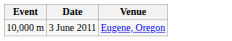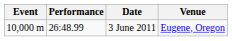+ column: Performance | 26:48.99
